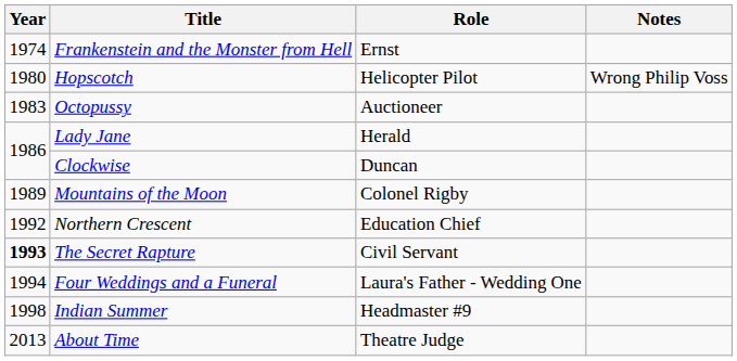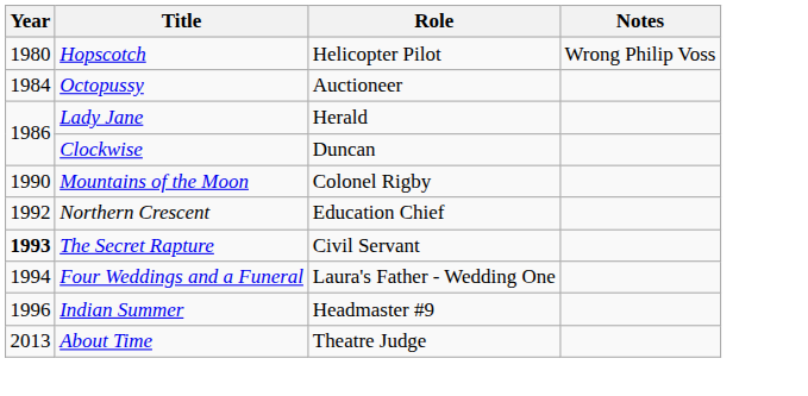- row: 1974 | Frankenstein and the Monster from Hell | Ernst
Octopussy | Year: 1983 -> 1984
Mountains of the Moon | Year: 1989 -> 1990
Indian Summer | Year: 1998 -> 1996
